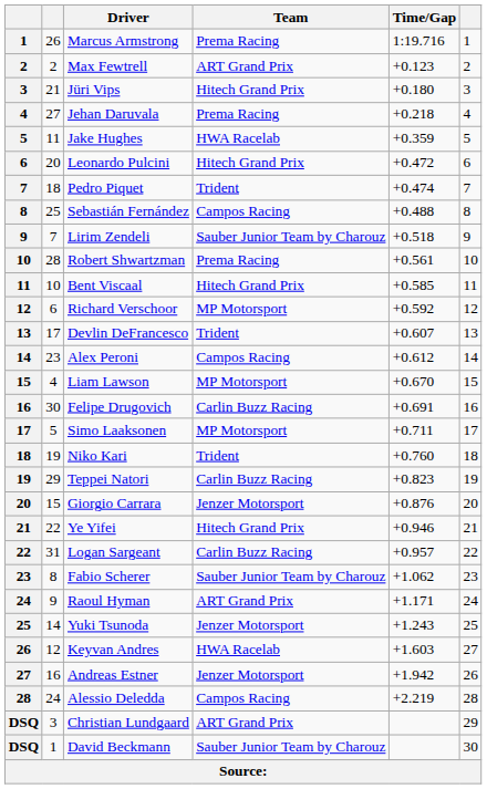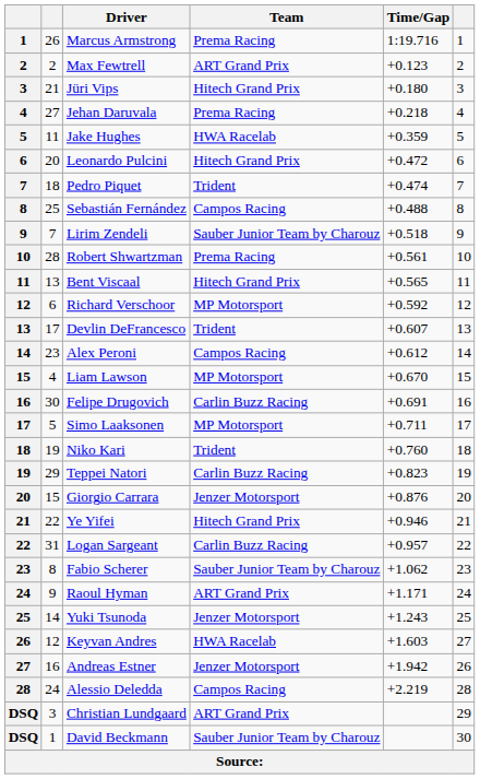Bent Viscaal | column 2: 10 -> 13
Bent Viscaal | Time/Gap: +0.585 -> +0.565
